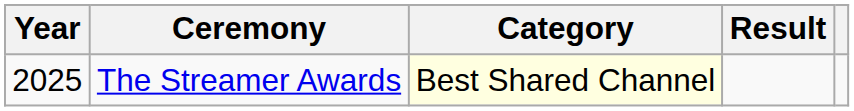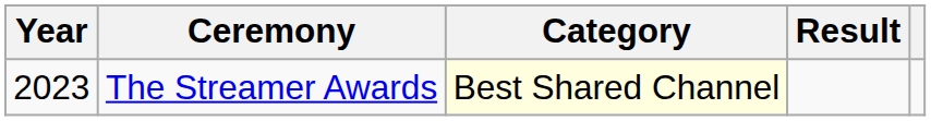The Streamer Awards | Year: 2025 -> 2023
